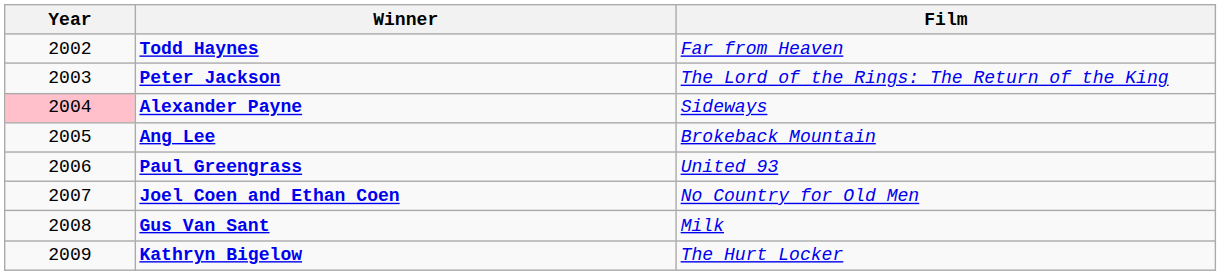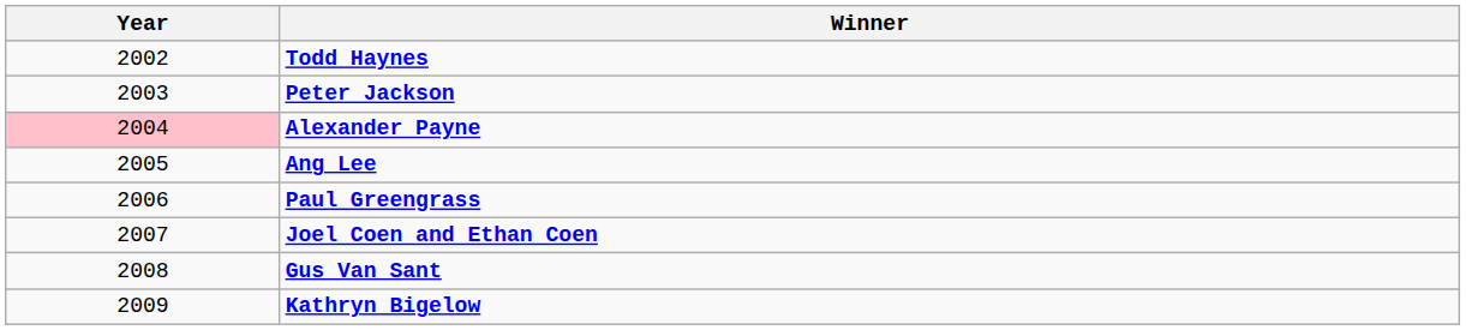- column: Film | Far from Heaven | The Lord of the Rings: The Return of the King | Sideways | Brokeback Mountain | United 93 | No Country for Old Men | Milk | The Hurt Locker
